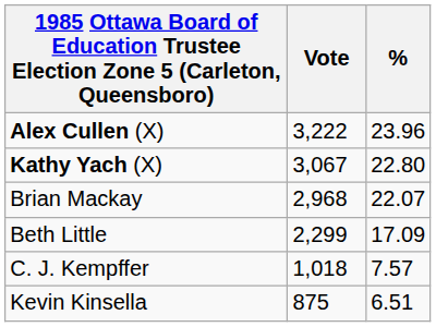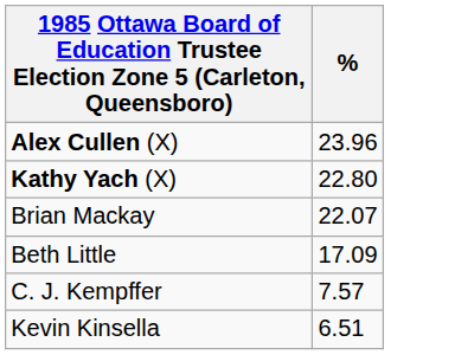- column: Vote | 3,222 | 3,067 | 2,968 | 2,299 | 1,018 | 875
